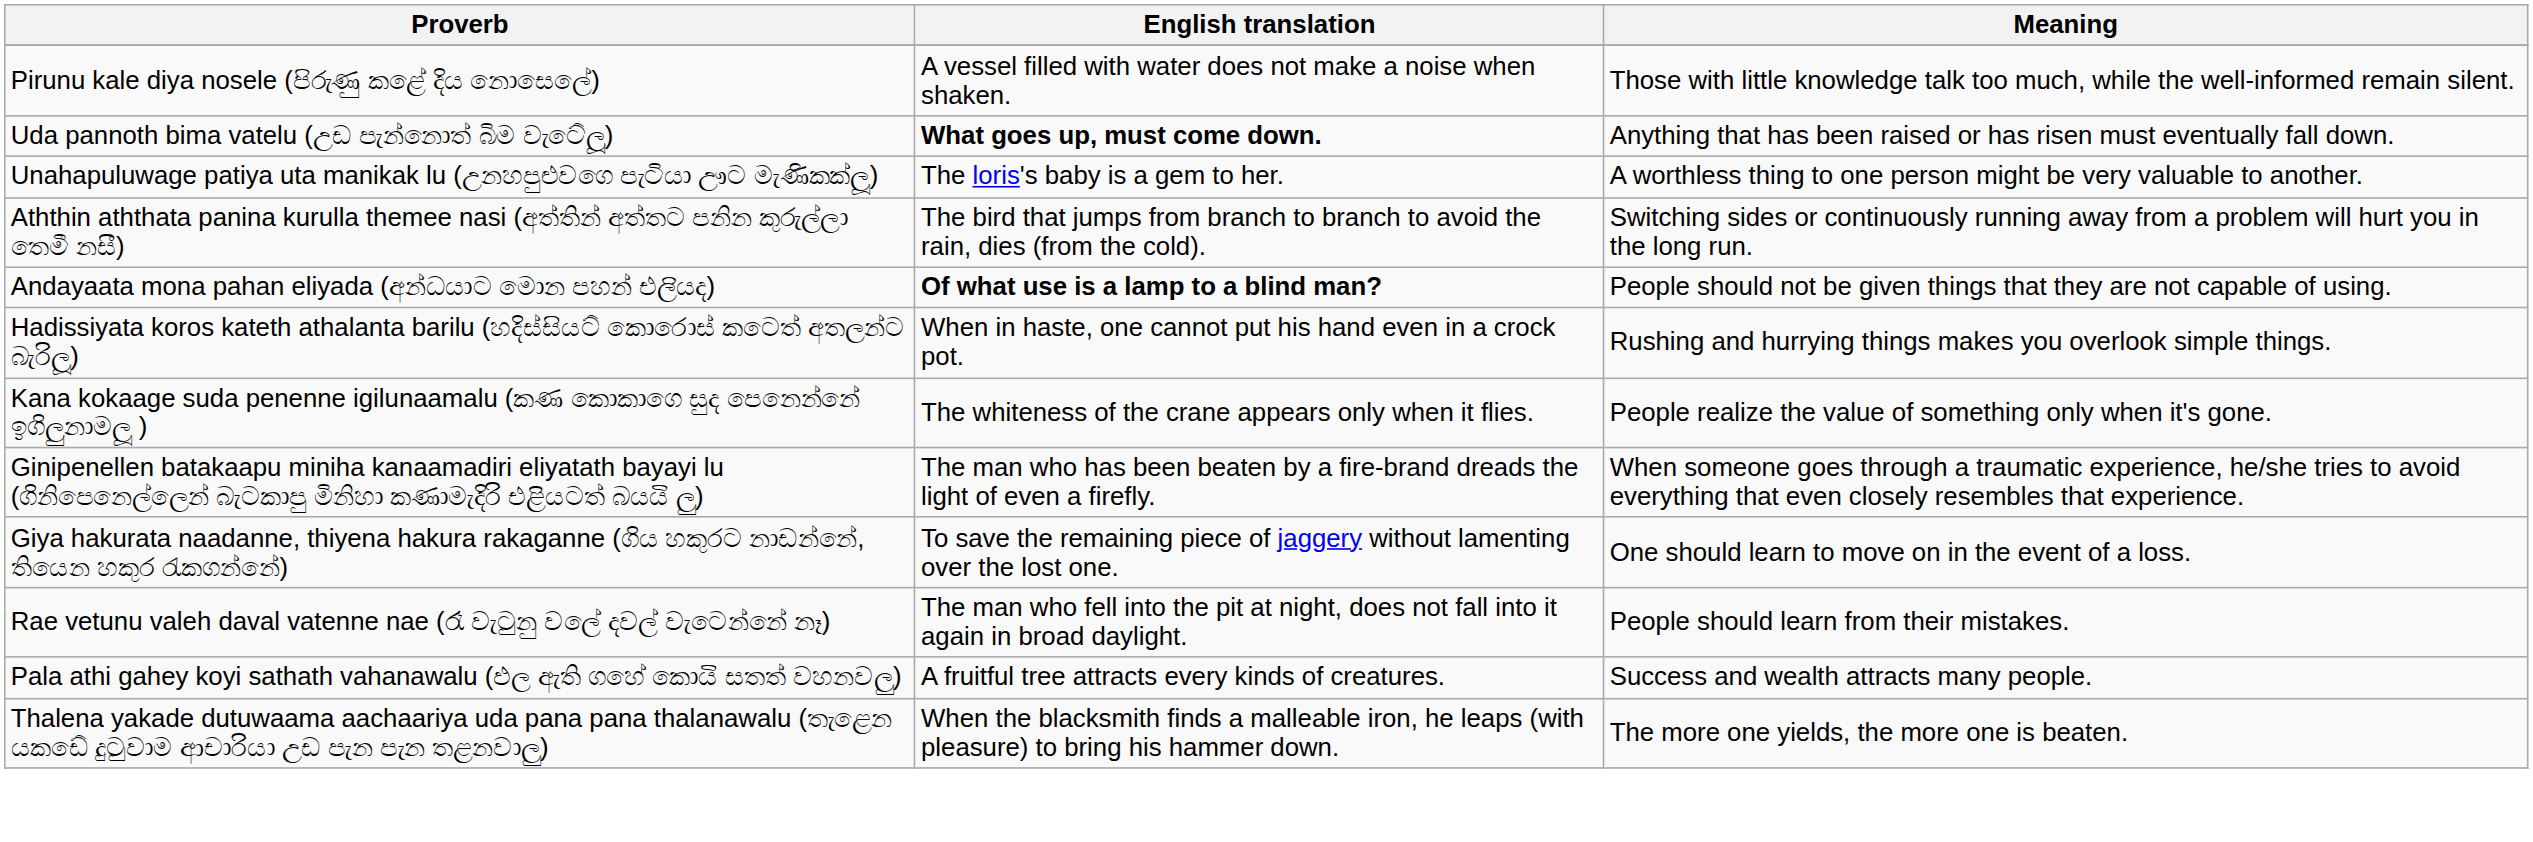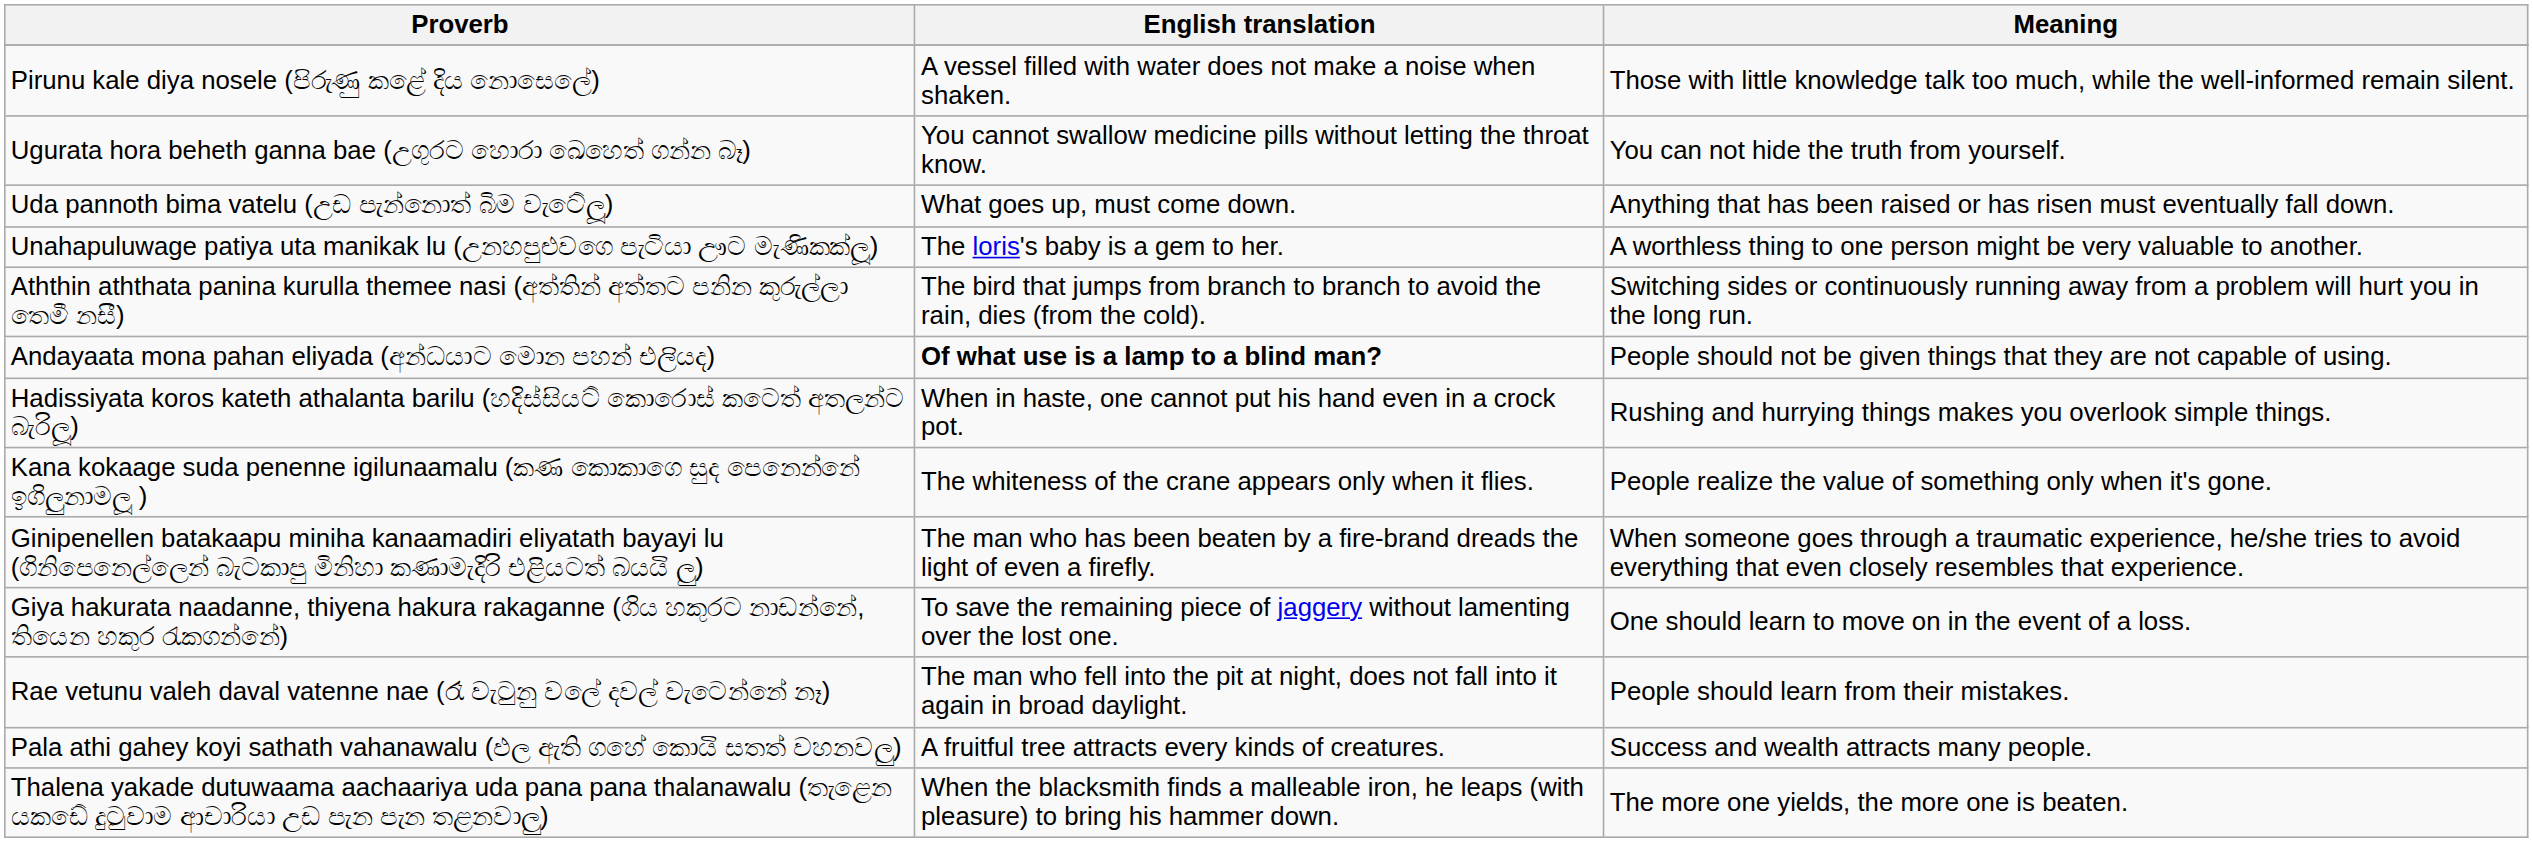+ row: Ugurata hora beheth ganna bae (උගුරට හොරා ඛෙහෙත් ගන්න බෑ) | You cannot swallow medicine pills without letting the throat know. | You can not hide the truth from yourself.
Uda pannoth bima vatelu (උඩ පැන්නොත් බිම වැටේලූ) | English translation: bold -> normal
